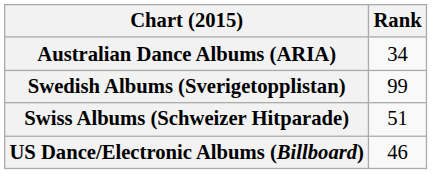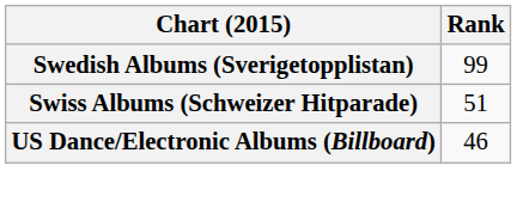- row: Australian Dance Albums (ARIA) | 34
